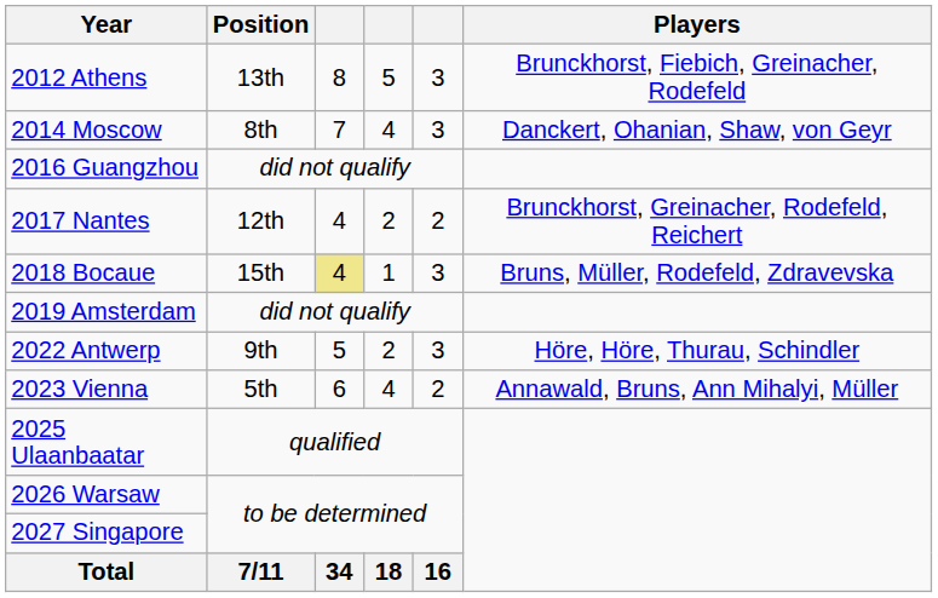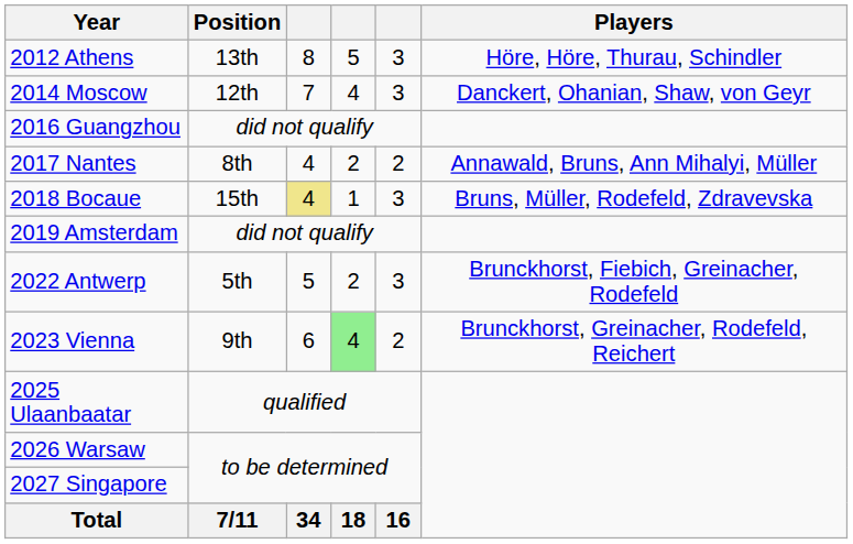2012 Athens | Players: Brunckhorst, Fiebich, Greinacher, Rodefeld -> Höre, Höre, Thurau, Schindler
2014 Moscow | Position: 8th -> 12th
2017 Nantes | Position: 12th -> 8th
2017 Nantes | Players: Brunckhorst, Greinacher, Rodefeld, Reichert -> Annawald, Bruns, Ann Mihalyi, Müller
2022 Antwerp | Position: 9th -> 5th
2022 Antwerp | Players: Höre, Höre, Thurau, Schindler -> Brunckhorst, Fiebich, Greinacher, Rodefeld
2023 Vienna | Position: 5th -> 9th
2023 Vienna | column 4: no background -> lightgreen background
2023 Vienna | Players: Annawald, Bruns, Ann Mihalyi, Müller -> Brunckhorst, Greinacher, Rodefeld, Reichert
